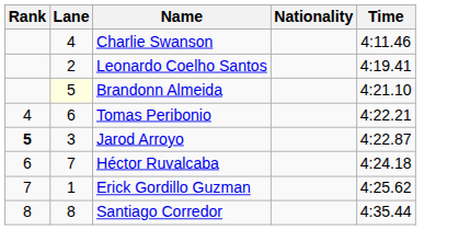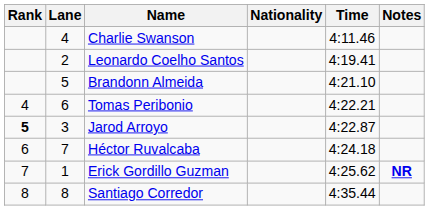+ column: Notes | NR
Brandonn Almeida | Lane: lightyellow background -> no background
